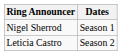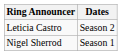rows swapped: Nigel Sherrod <-> Leticia Castro
